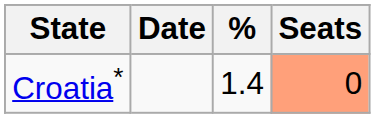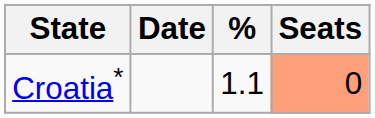Croatia* | %: 1.4 -> 1.1
